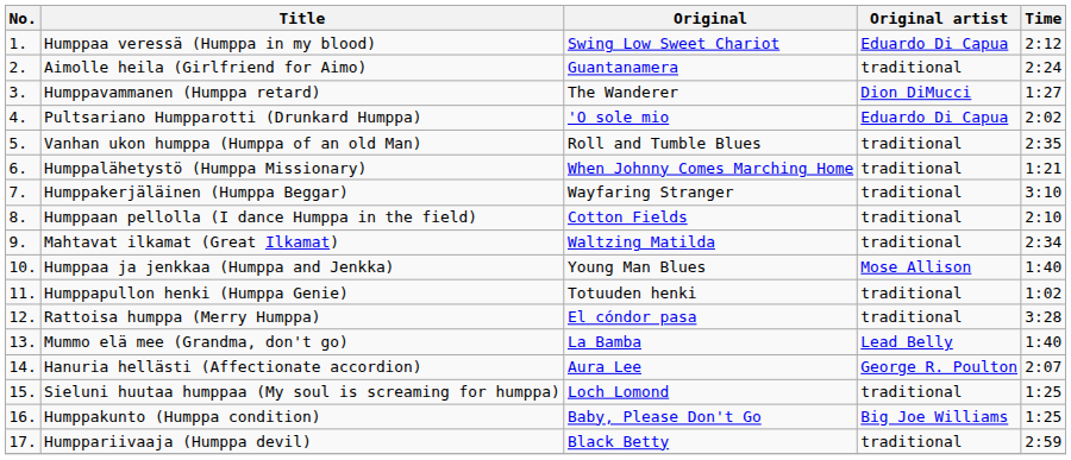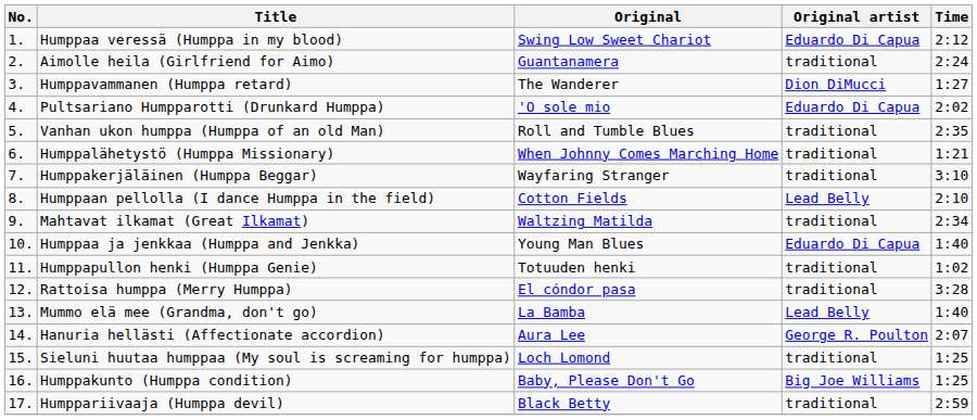Humppaan pellolla (I dance Humppa in the field) | Original artist: traditional -> Lead Belly
Humppaa ja jenkkaa (Humppa and Jenkka) | Original artist: Mose Allison -> Eduardo Di Capua
